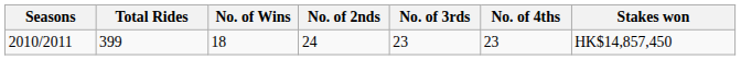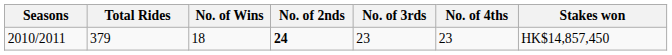2010/2011 | Total Rides: 399 -> 379
2010/2011 | No. of 2nds: normal -> bold
